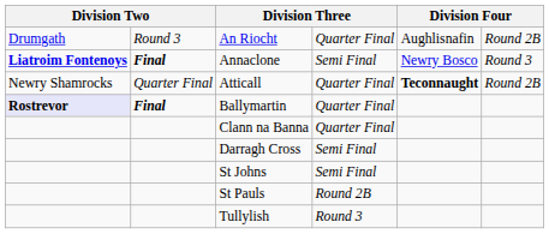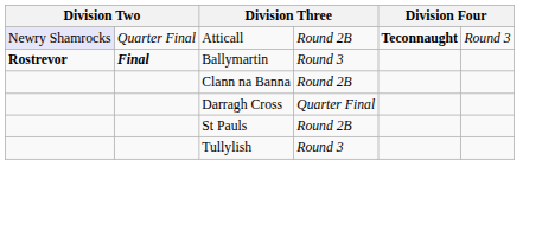- row: Drumgath | Round 3 | An Riocht | Quarter Final | Aughlisnafin | Round 2B
- row: Liatroim Fontenoys | Final | Annaclone | Semi Final | Newry Bosco | Round 3
Atticall | column 1: no background -> lavender background
Atticall | column 4: Quarter Final -> Round 2B
Atticall | column 6: Round 2B -> Round 3
Ballymartin | column 1: lavender background -> no background
Ballymartin | column 4: Quarter Final -> Round 3
Clann na Banna | column 4: Quarter Final -> Round 2B
Darragh Cross | column 4: Semi Final -> Quarter Final
- row: St Johns | Semi Final
